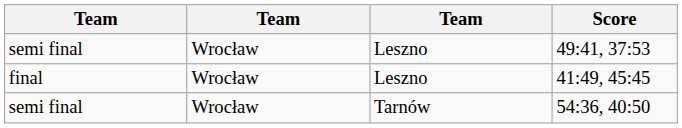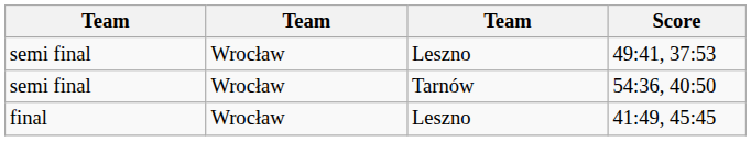rows swapped: 54:36, 40:50 <-> 41:49, 45:45
